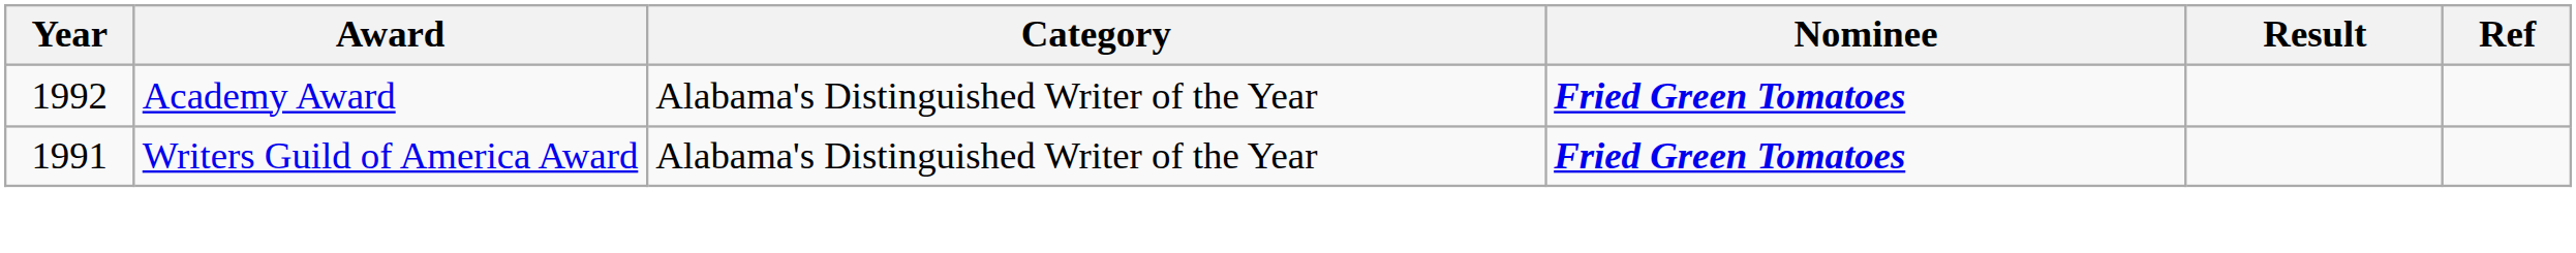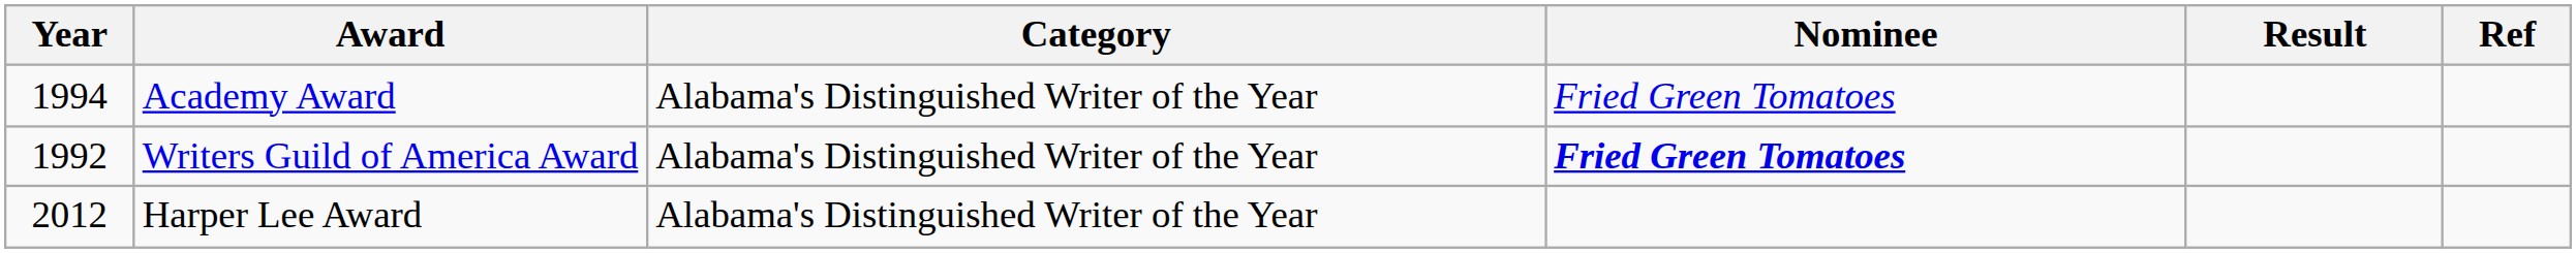Academy Award | Year: 1992 -> 1994
Academy Award | Nominee: bold -> normal
Writers Guild of America Award | Year: 1991 -> 1992
+ row: 2012 | Harper Lee Award | Alabama's Distinguished Writer of the Year
